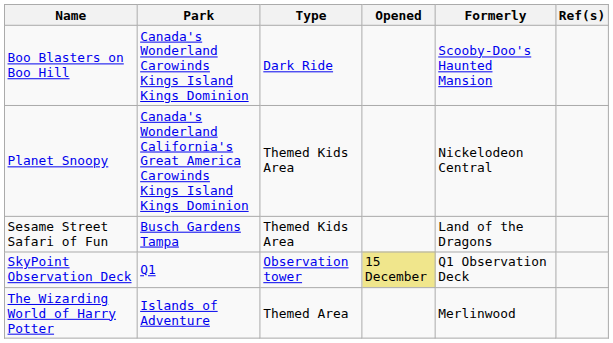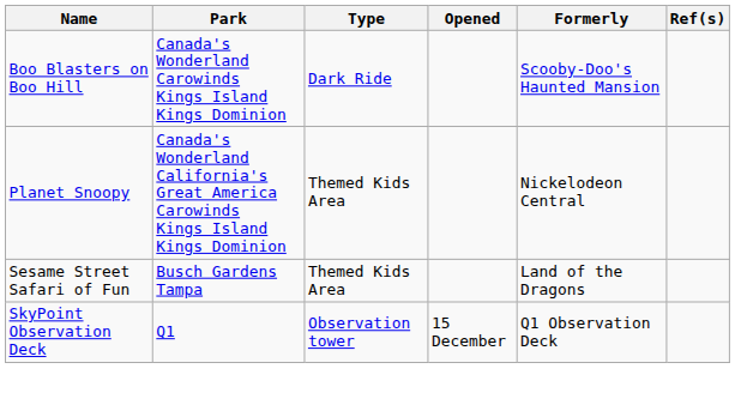SkyPoint Observation Deck | Opened: khaki background -> no background
- row: The Wizarding World of Harry Potter | Islands of Adventure | Themed Area | Merlinwood
